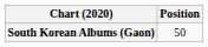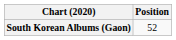South Korean Albums (Gaon) | Position: 50 -> 52
